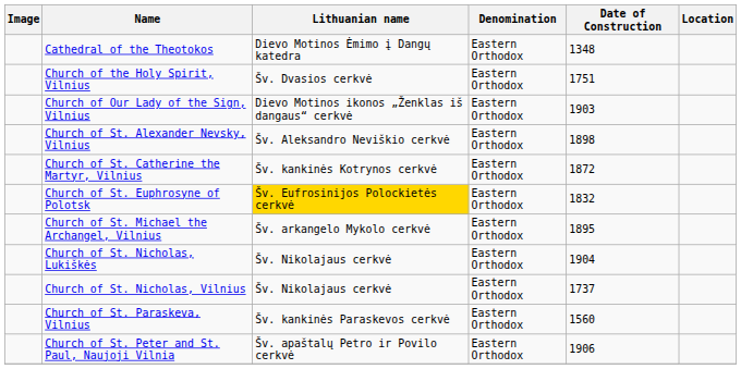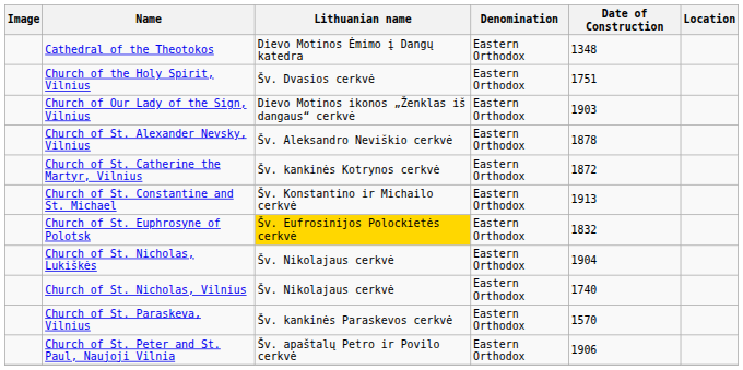Church of St. Alexander Nevsky, Vilnius | Date of Construction: 1898 -> 1878
+ row: Church of St. Constantine and St. Michael | Šv. Konstantino ir Michailo cerkvė | Eastern Orthodox | 1913
- row: Church of St. Michael the Archangel, Vilnius | Šv. arkangelo Mykolo cerkvė | Eastern Orthodox | 1895
Church of St. Nicholas, Vilnius | Date of Construction: 1737 -> 1740
Church of St. Paraskeva, Vilnius | Date of Construction: 1560 -> 1570
